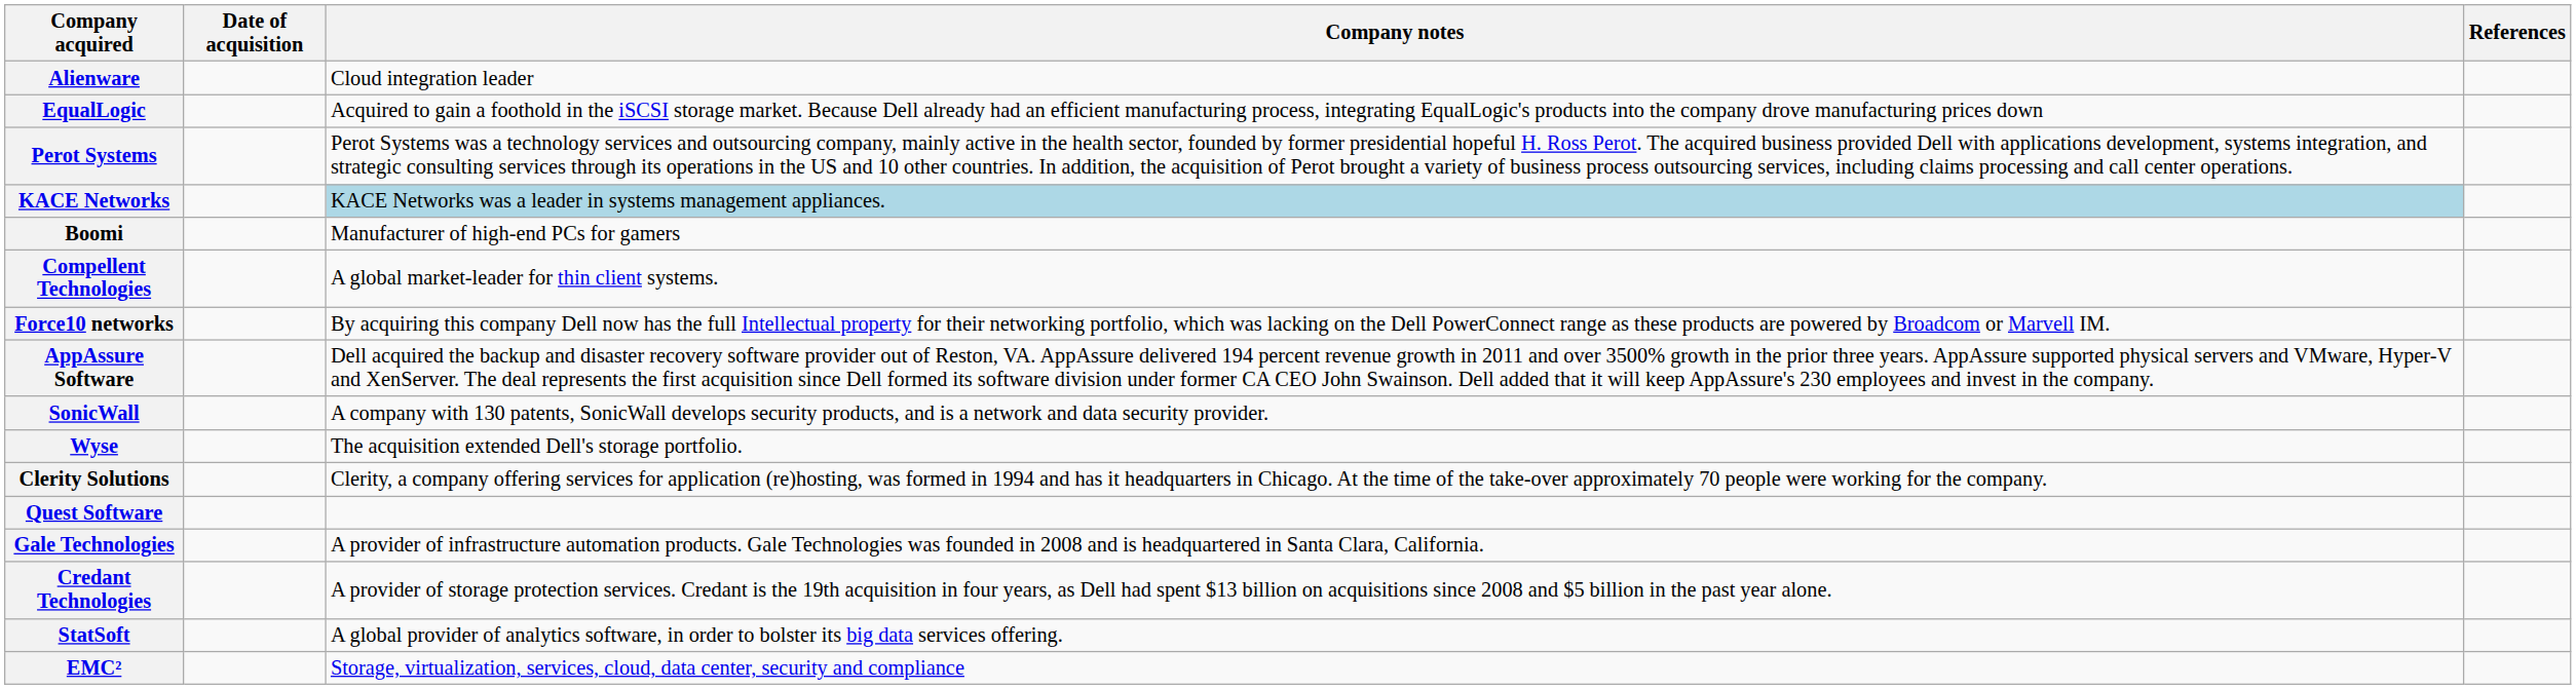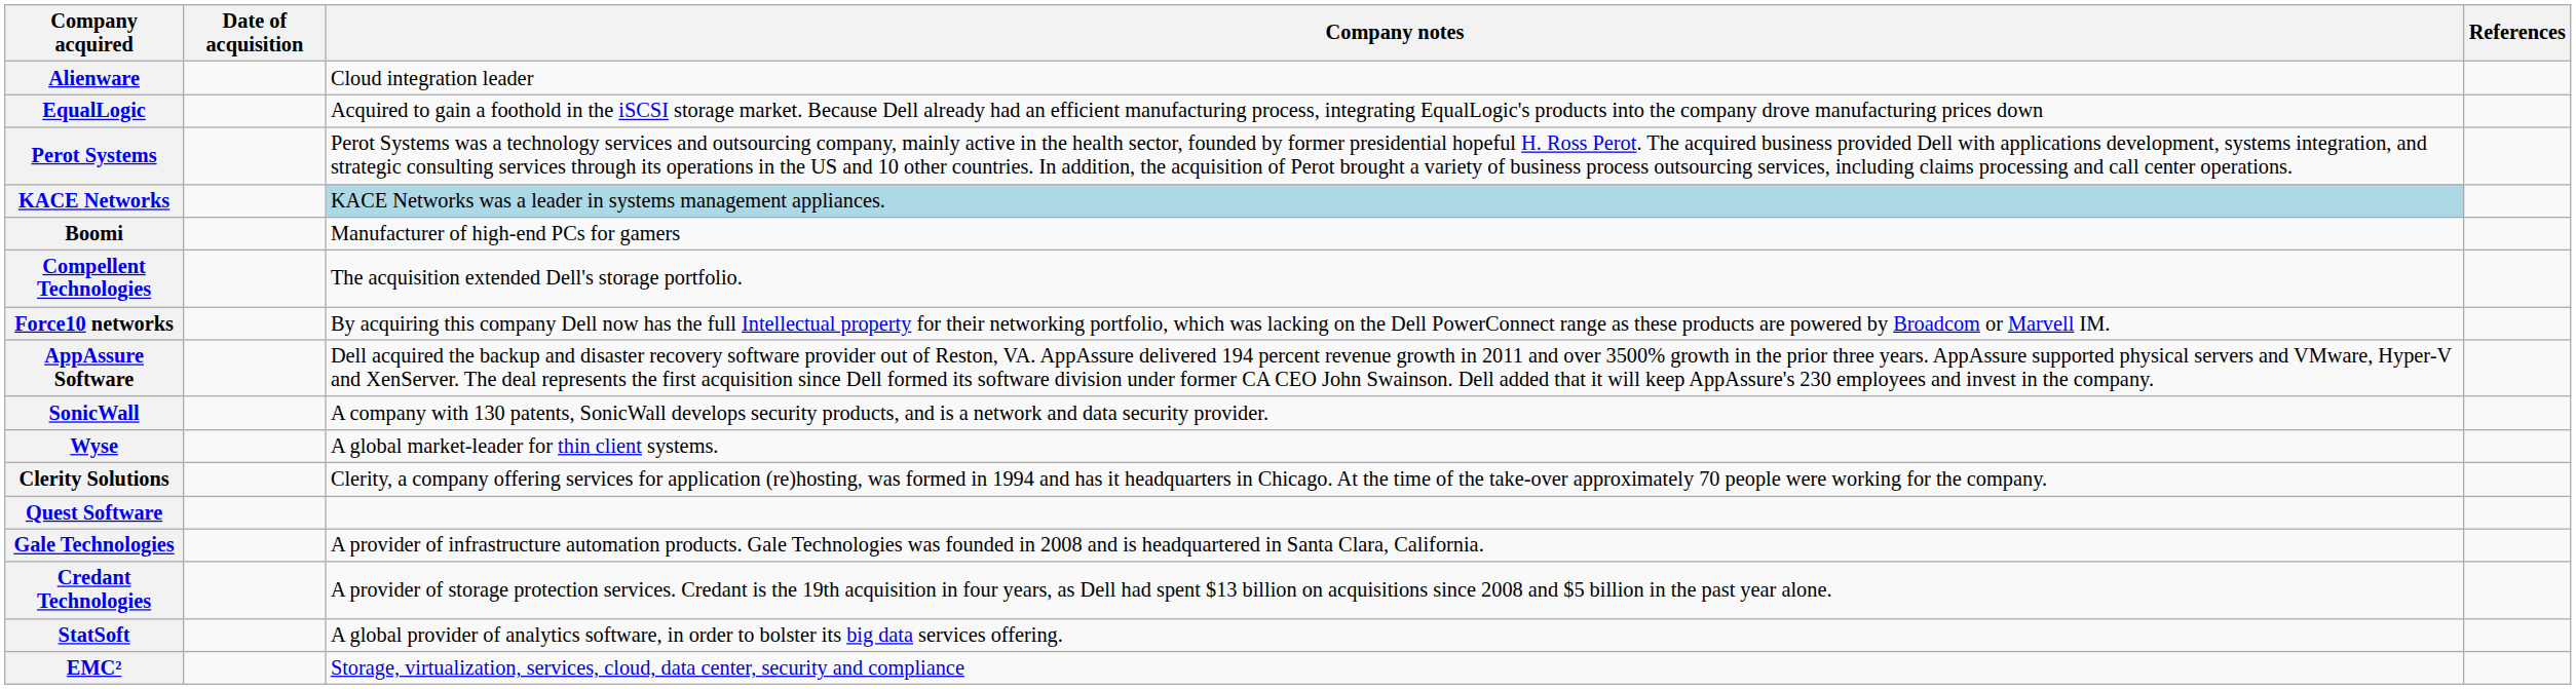Compellent Technologies | Company notes: A global market-leader for thin client systems. -> The acquisition extended Dell's storage portfolio.
Wyse | Company notes: The acquisition extended Dell's storage portfolio. -> A global market-leader for thin client systems.
